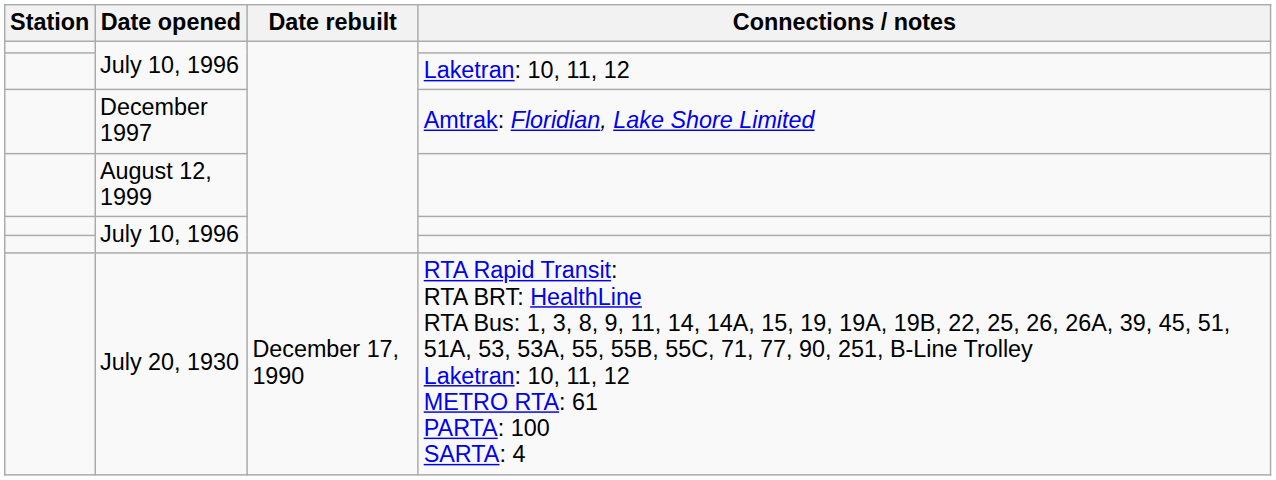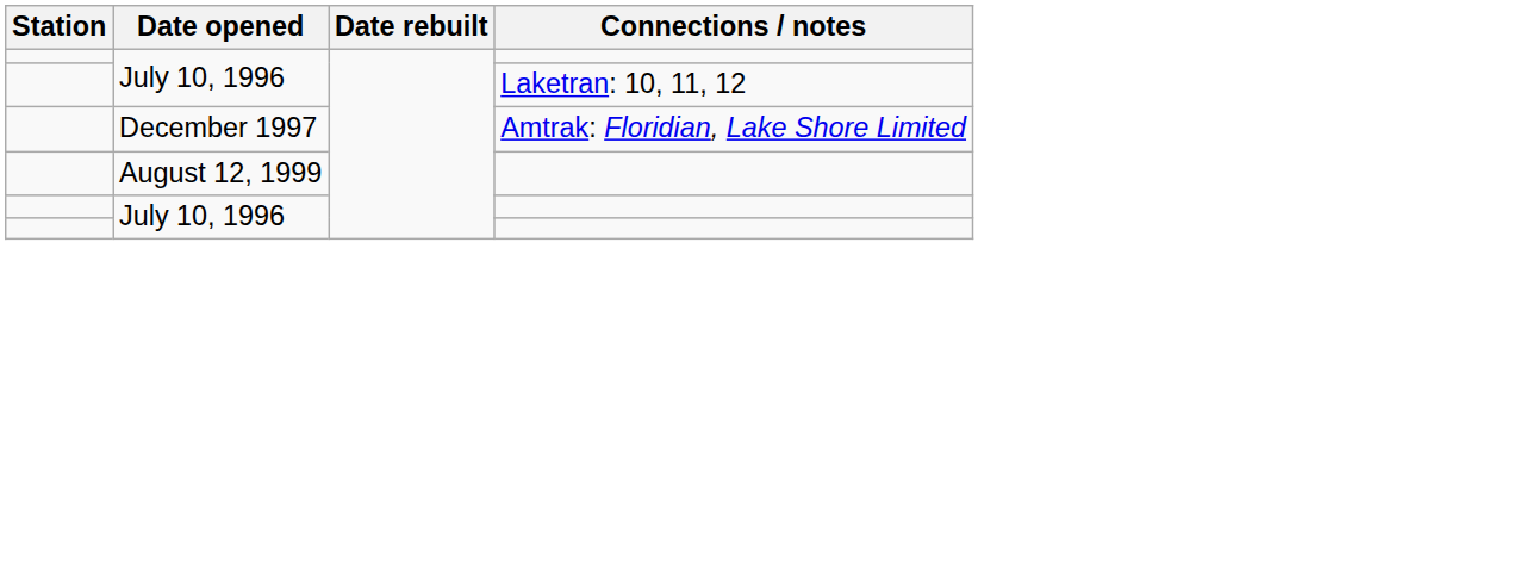- row: July 20, 1930 | December 17, 1990 | RTA Rapid Transit: RTA BRT: HealthLine RTA Bus: 1, 3, 8, 9, 11, 14, 14A, 15, 19, 19A, 19B, 22, 25, 26, 26A, 39, 45, 51, 51A, 53, 53A, 55, 55B, 55C, 71, 77, 90, 251, B-Line Trolley Laketran: 10, 11, 12 METRO RTA: 61 PARTA: 100 SARTA: 4
